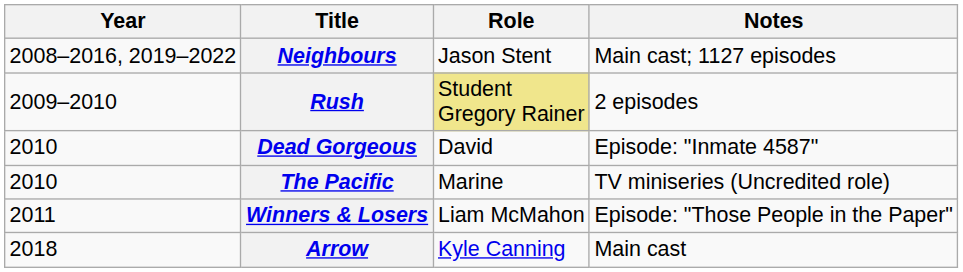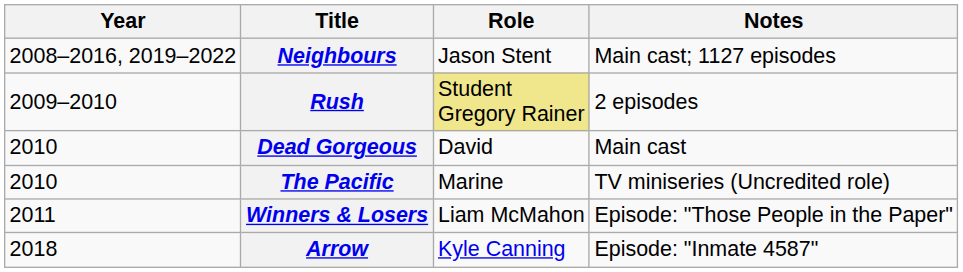Dead Gorgeous | Notes: Episode: "Inmate 4587" -> Main cast
Arrow | Notes: Main cast -> Episode: "Inmate 4587"
